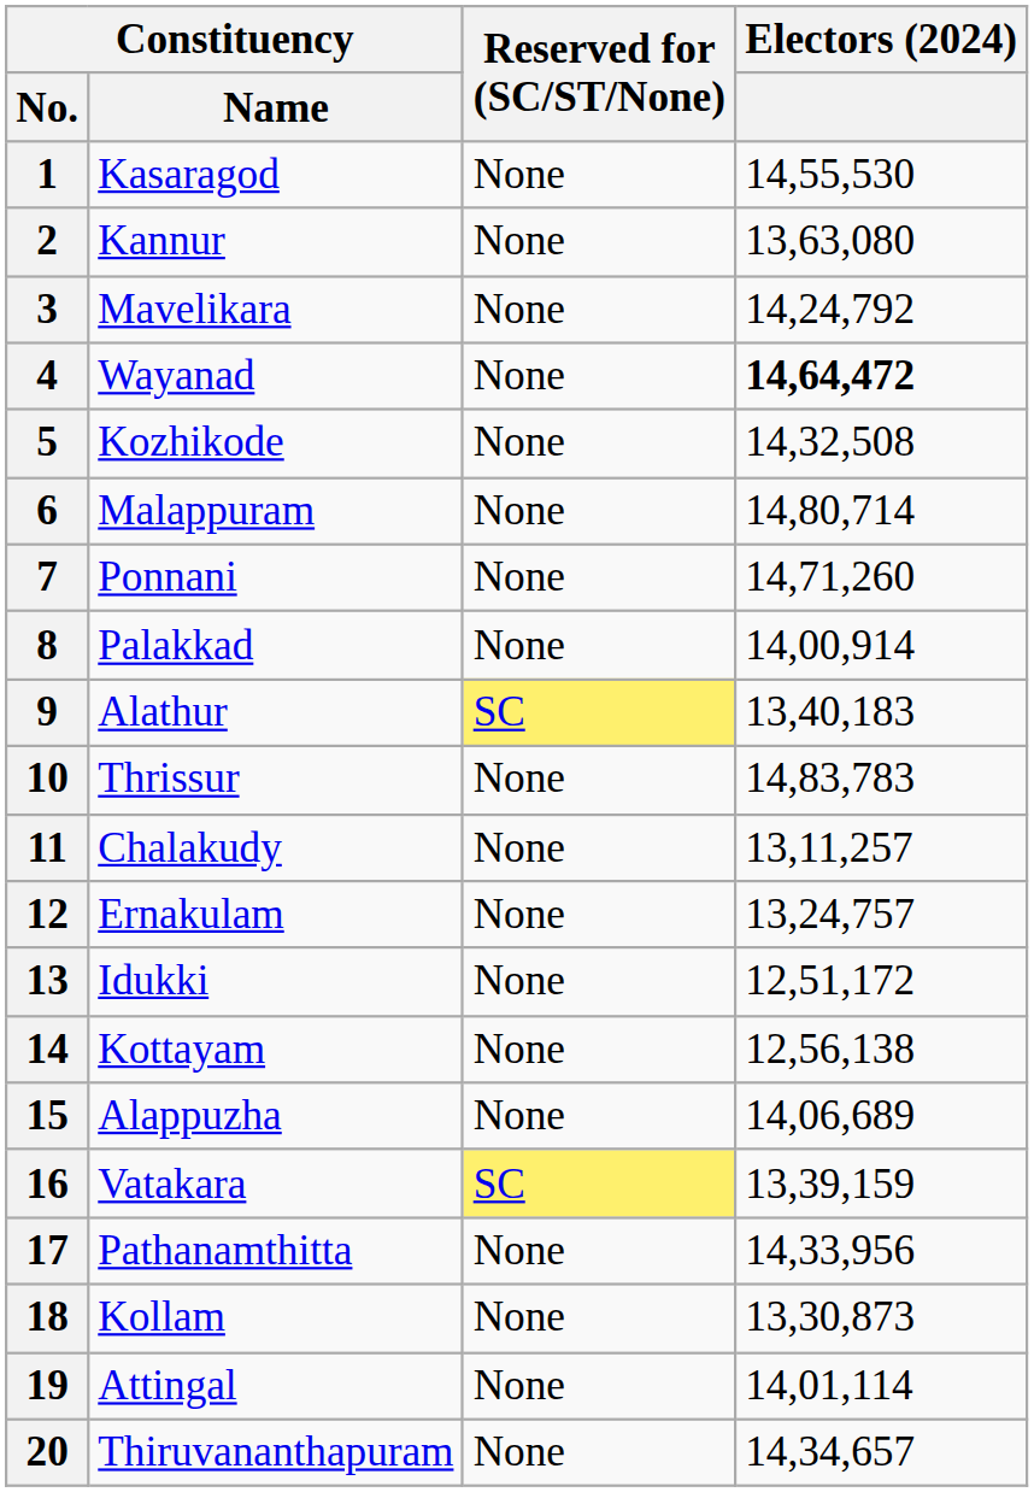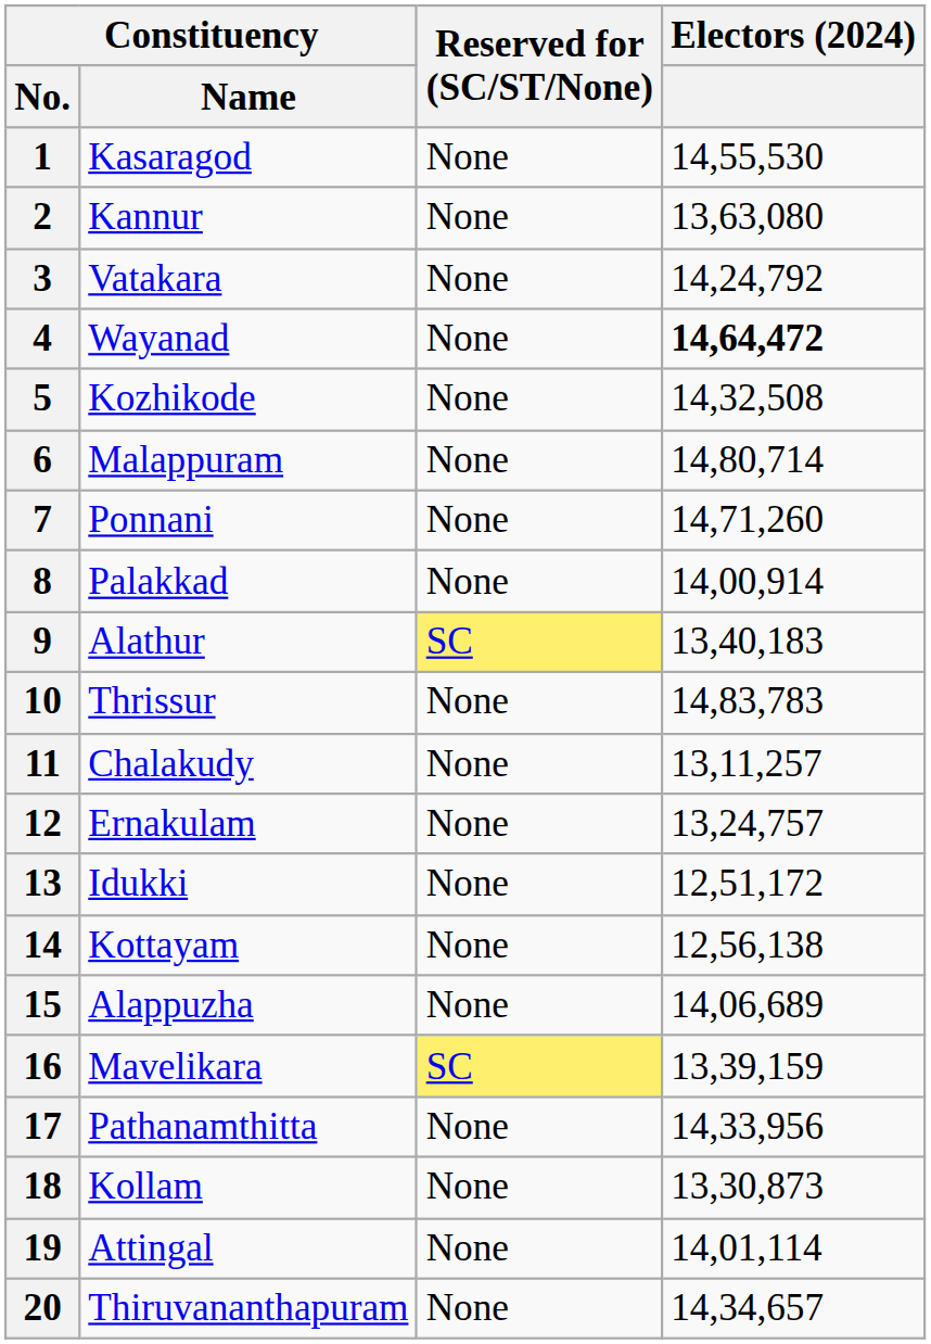3 | Constituency / Name: Mavelikara -> Vatakara
16 | Constituency / Name: Vatakara -> Mavelikara
